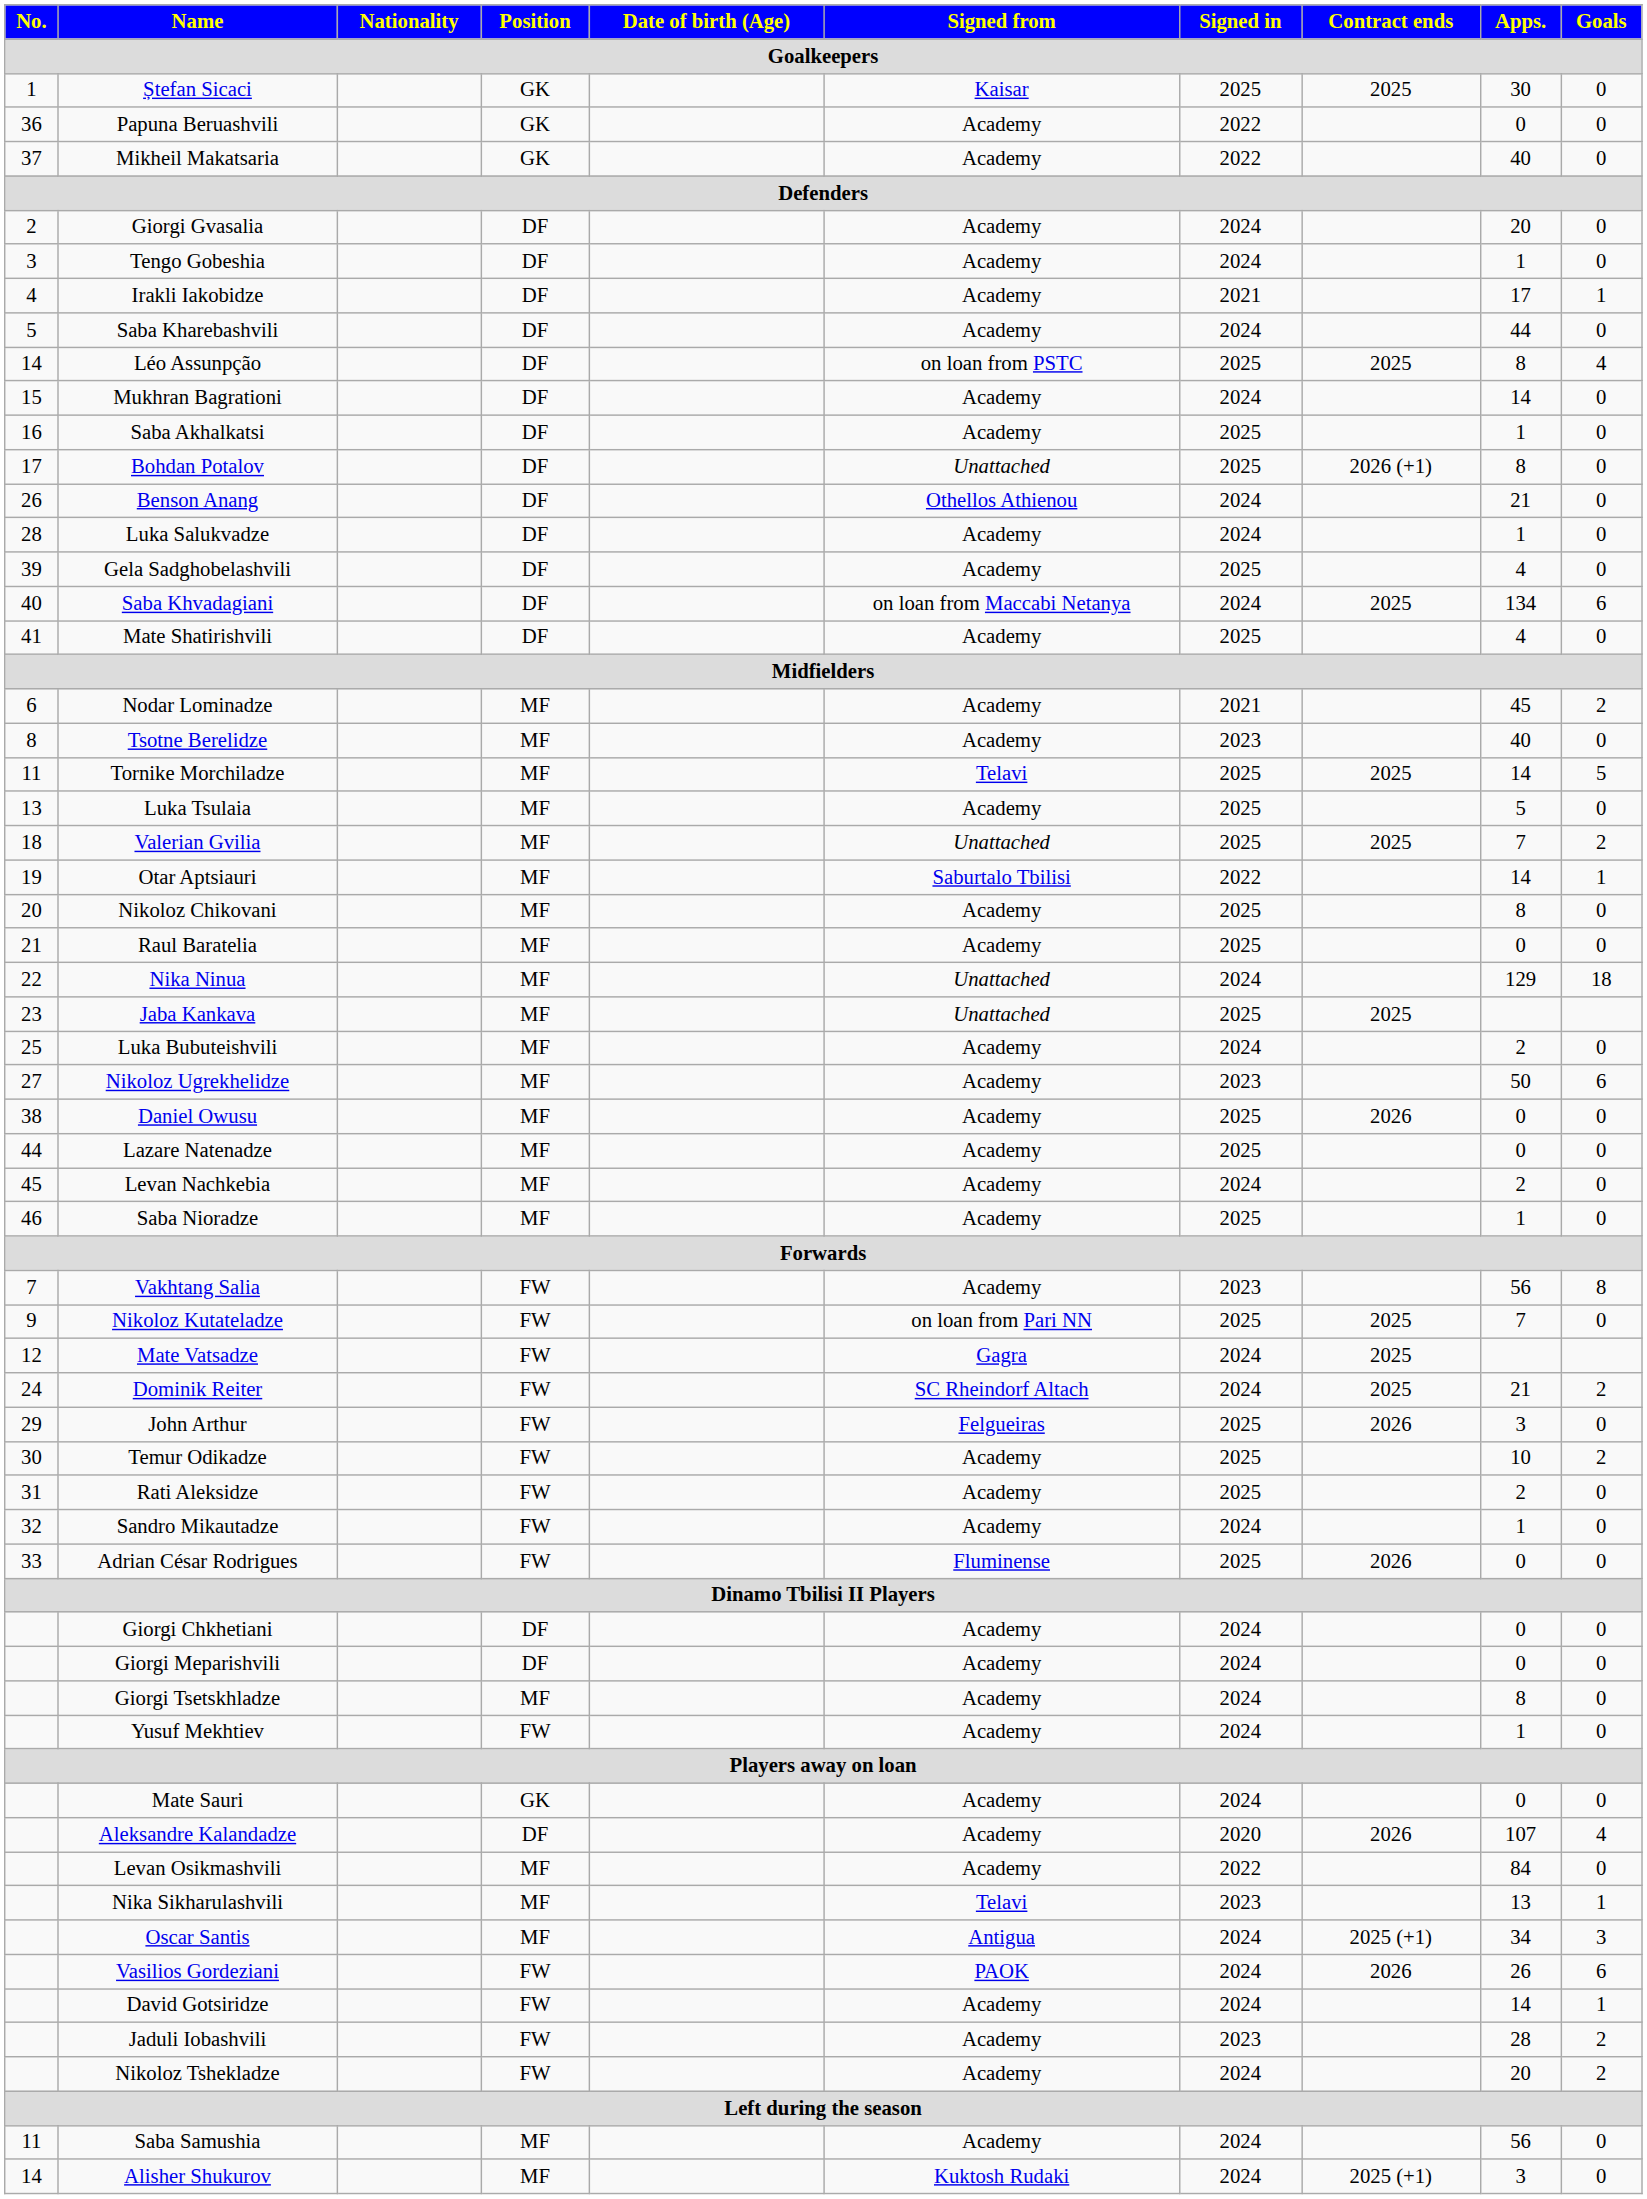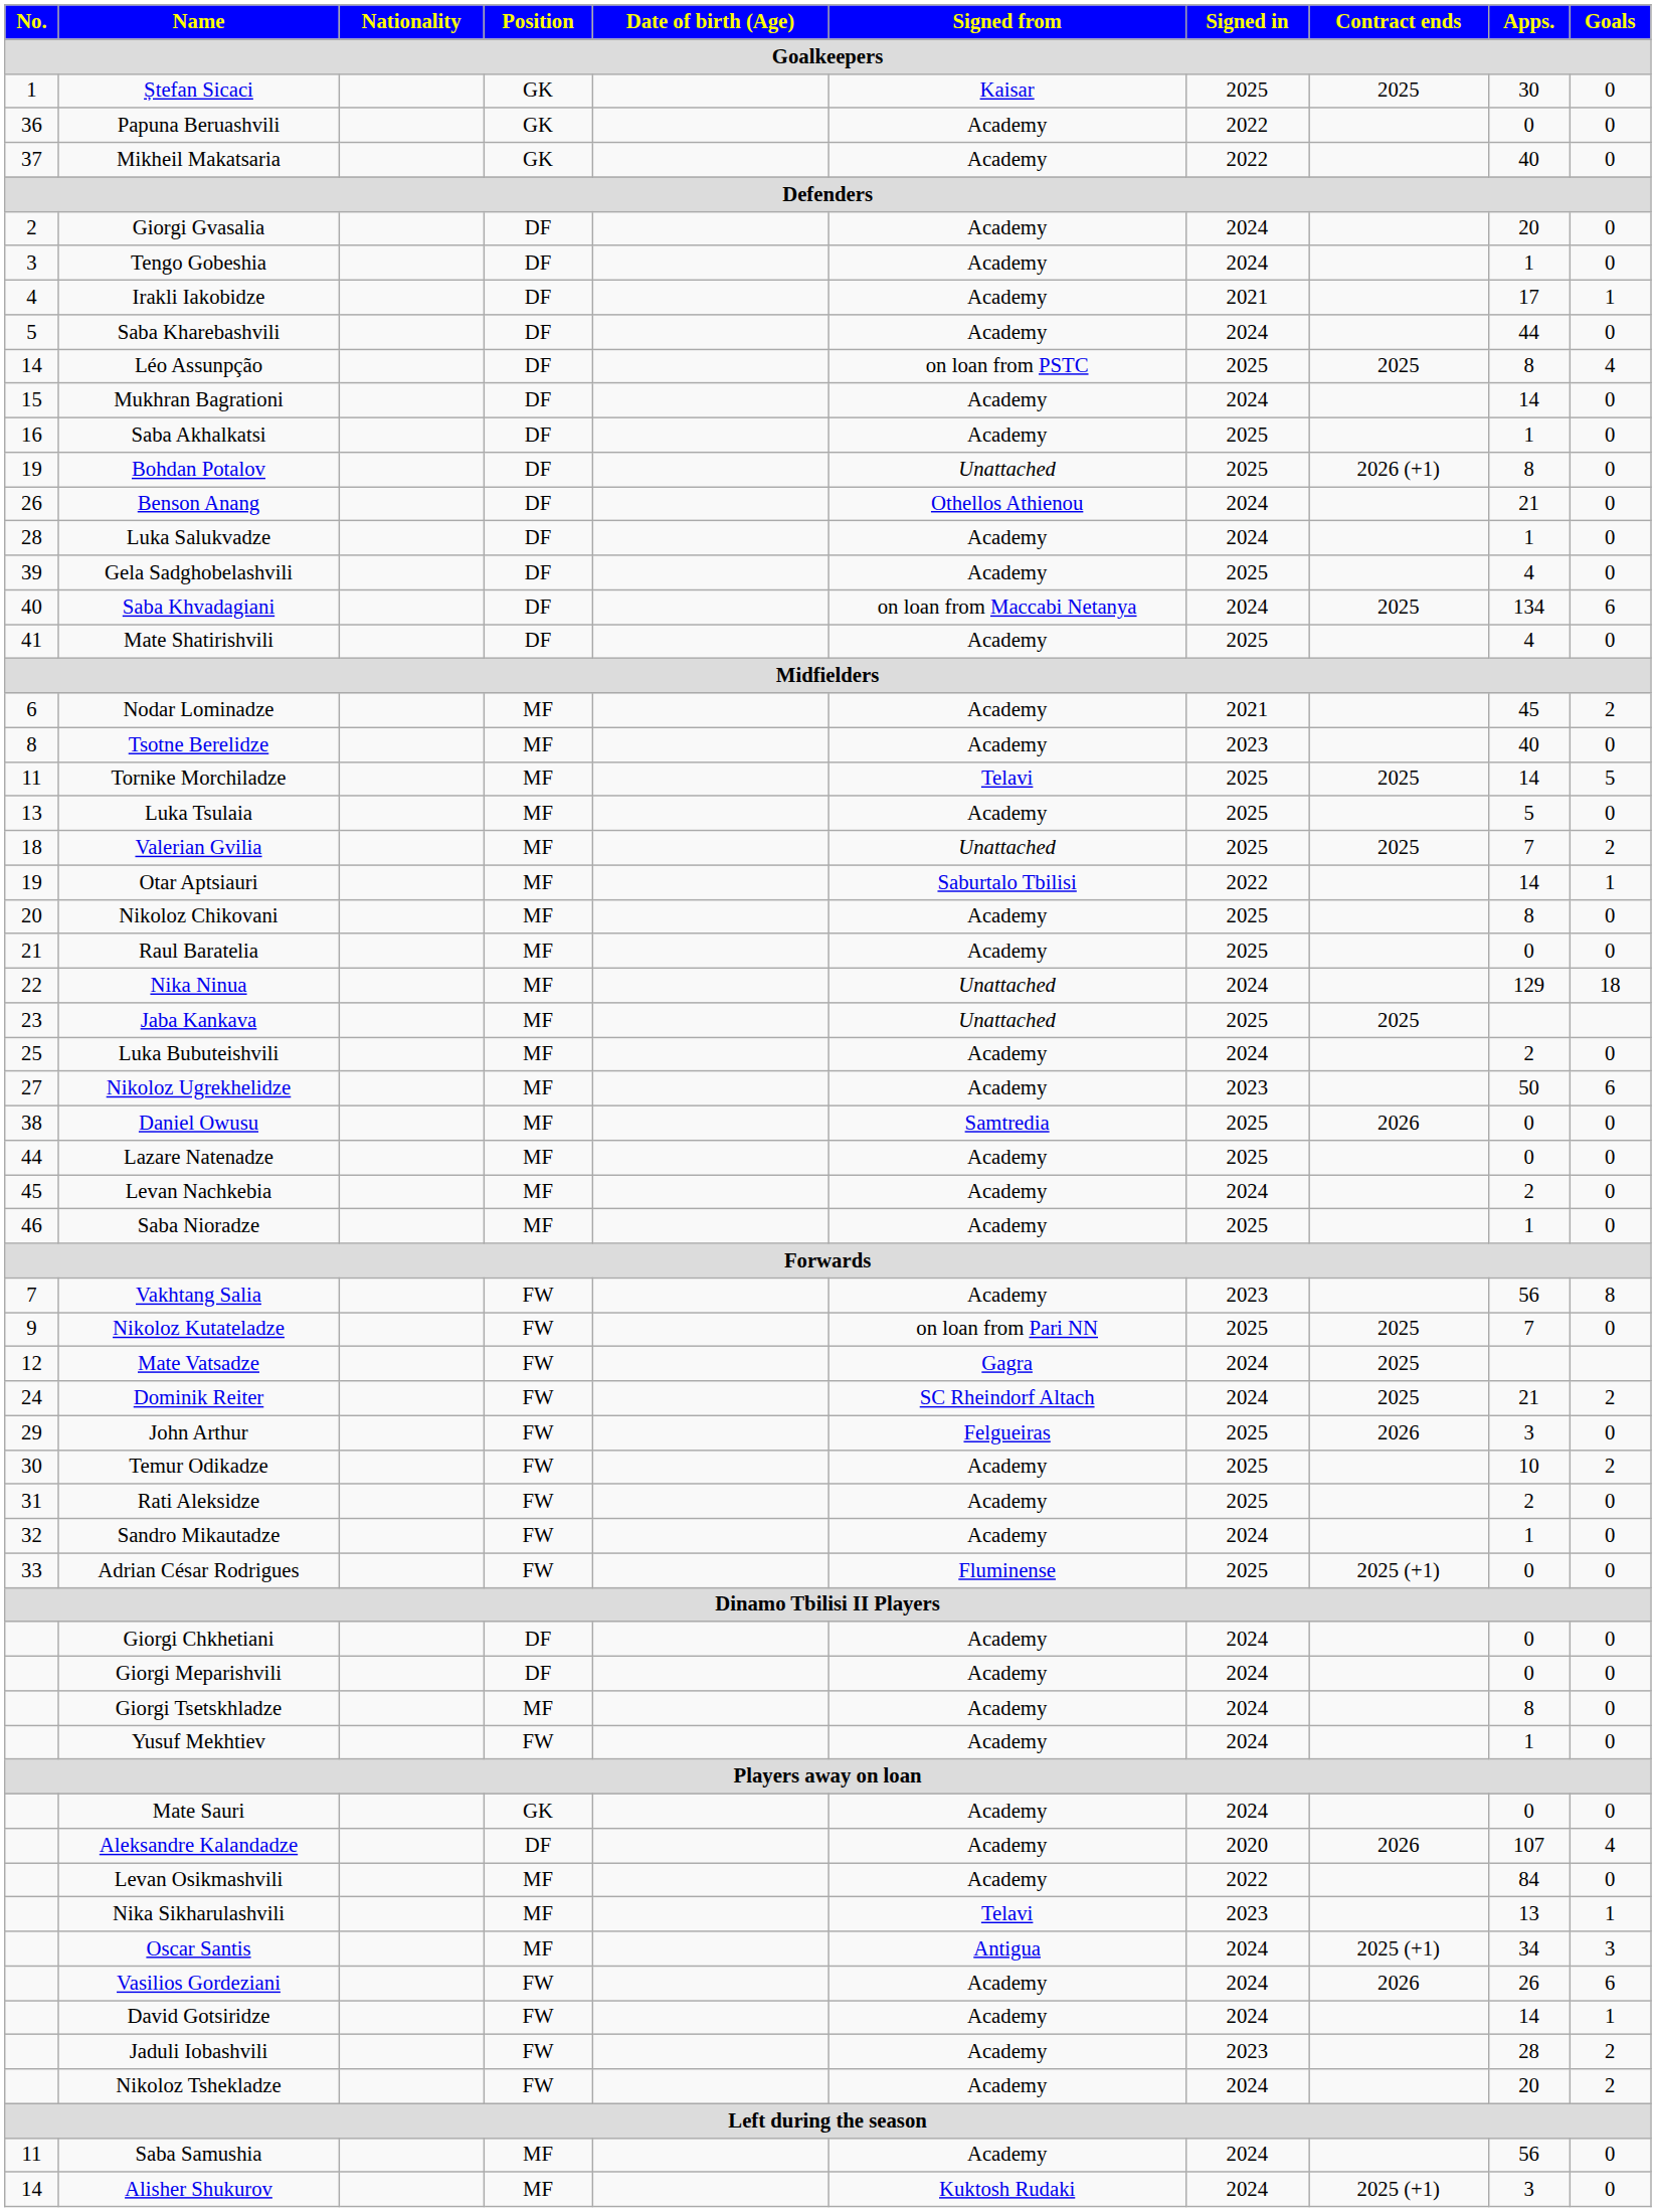Bohdan Potalov | No.: 17 -> 19
Daniel Owusu | Signed from: Academy -> Samtredia
Adrian César Rodrigues | Contract ends: 2026 -> 2025 (+1)
Vasilios Gordeziani | Signed from: PAOK -> Academy
